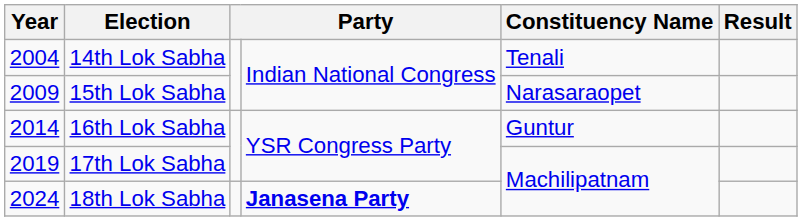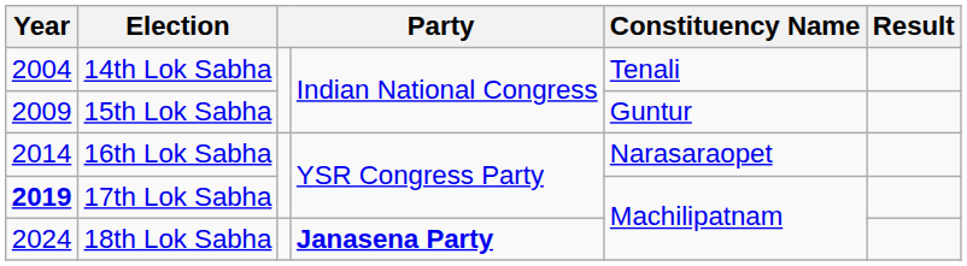15th Lok Sabha | Constituency Name: Narasaraopet -> Guntur
16th Lok Sabha | Constituency Name: Guntur -> Narasaraopet
17th Lok Sabha | Year: normal -> bold
